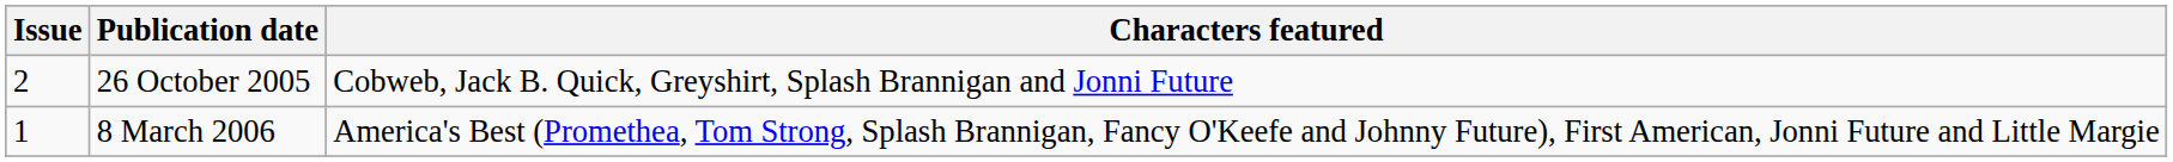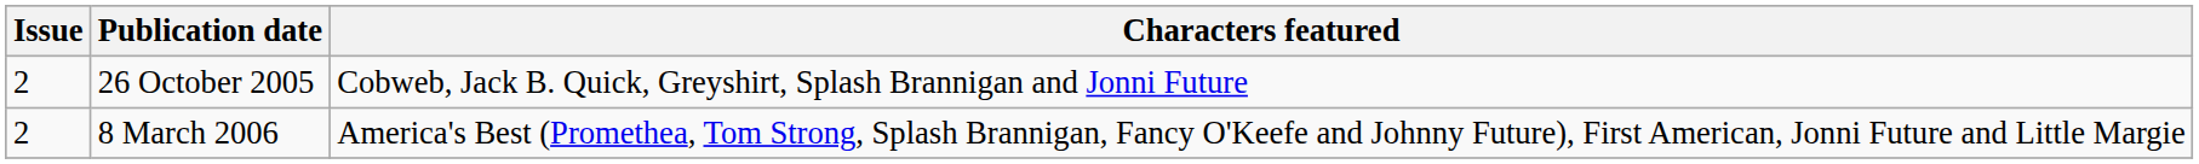8 March 2006 | Issue: 1 -> 2
